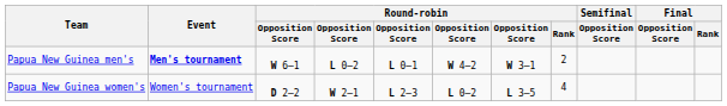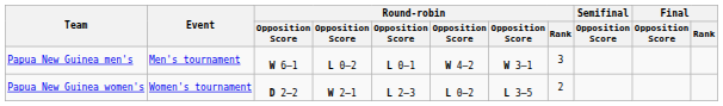Papua New Guinea men's | Event: bold -> normal
Papua New Guinea men's | Round-robin / Rank: 2 -> 3
Papua New Guinea women's | Round-robin / Rank: 4 -> 2
